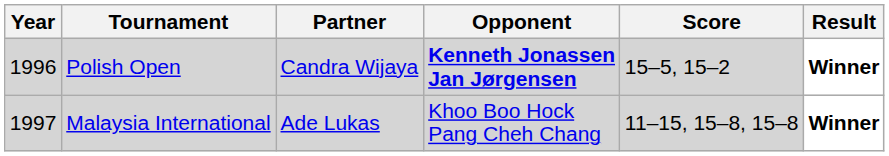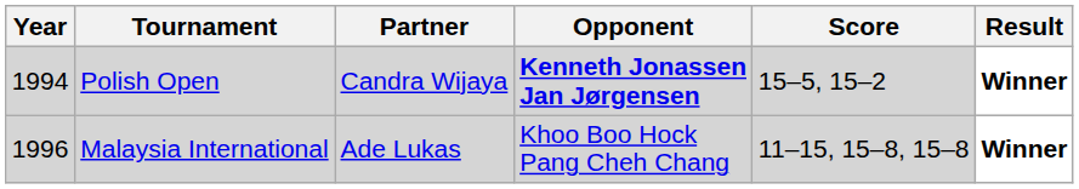Polish Open | Year: 1996 -> 1994
Malaysia International | Year: 1997 -> 1996
